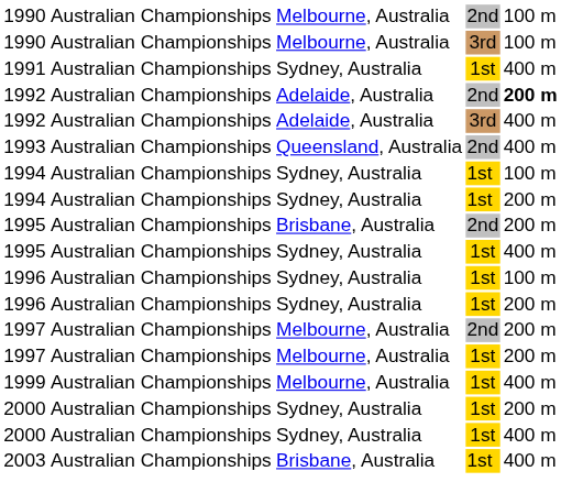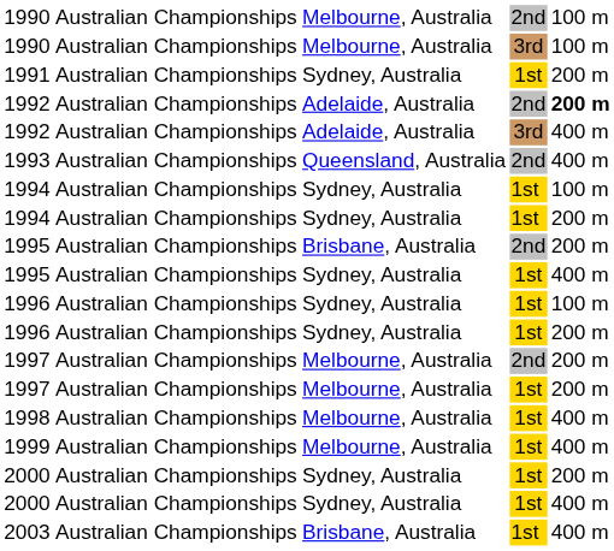1991 | column 5: 400 m -> 200 m
+ row: 1998 | Australian Championships | Melbourne, Australia | 1st | 400 m
